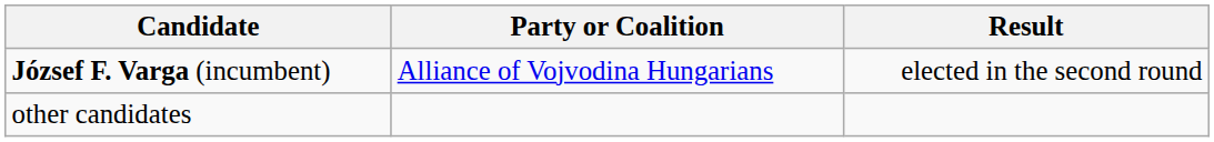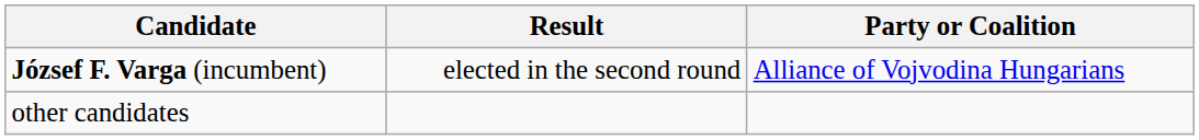columns swapped: Party or Coalition <-> Result
